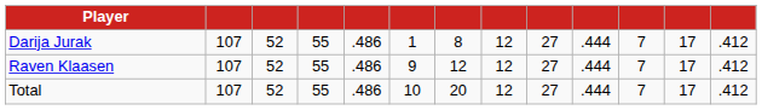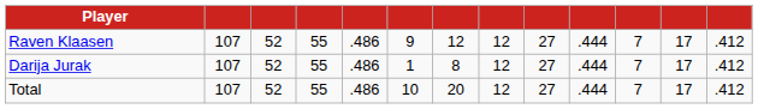rows swapped: Darija Jurak <-> Raven Klaasen
